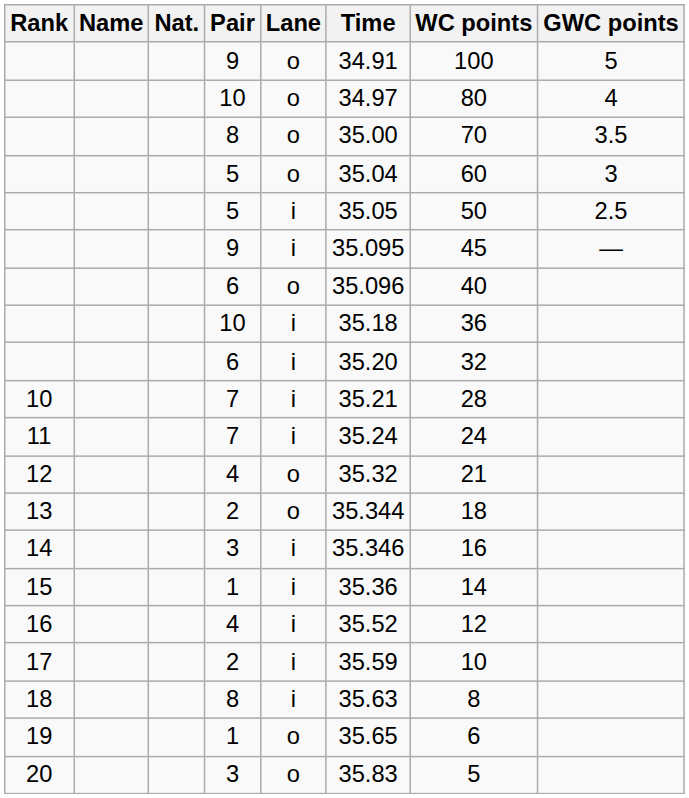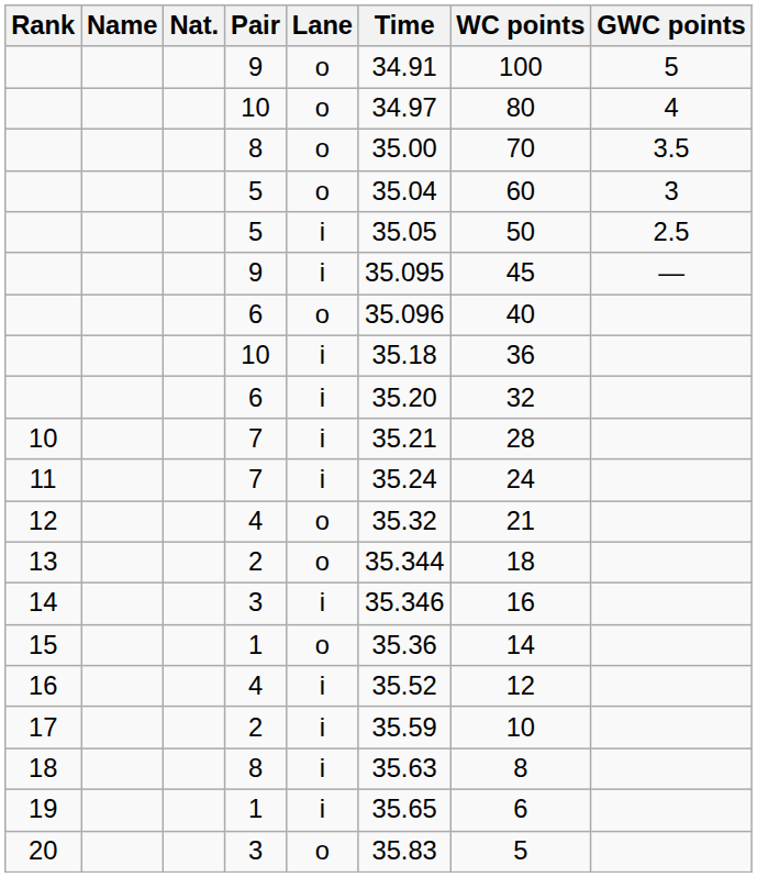15 | Lane: i -> o
19 | Lane: o -> i
